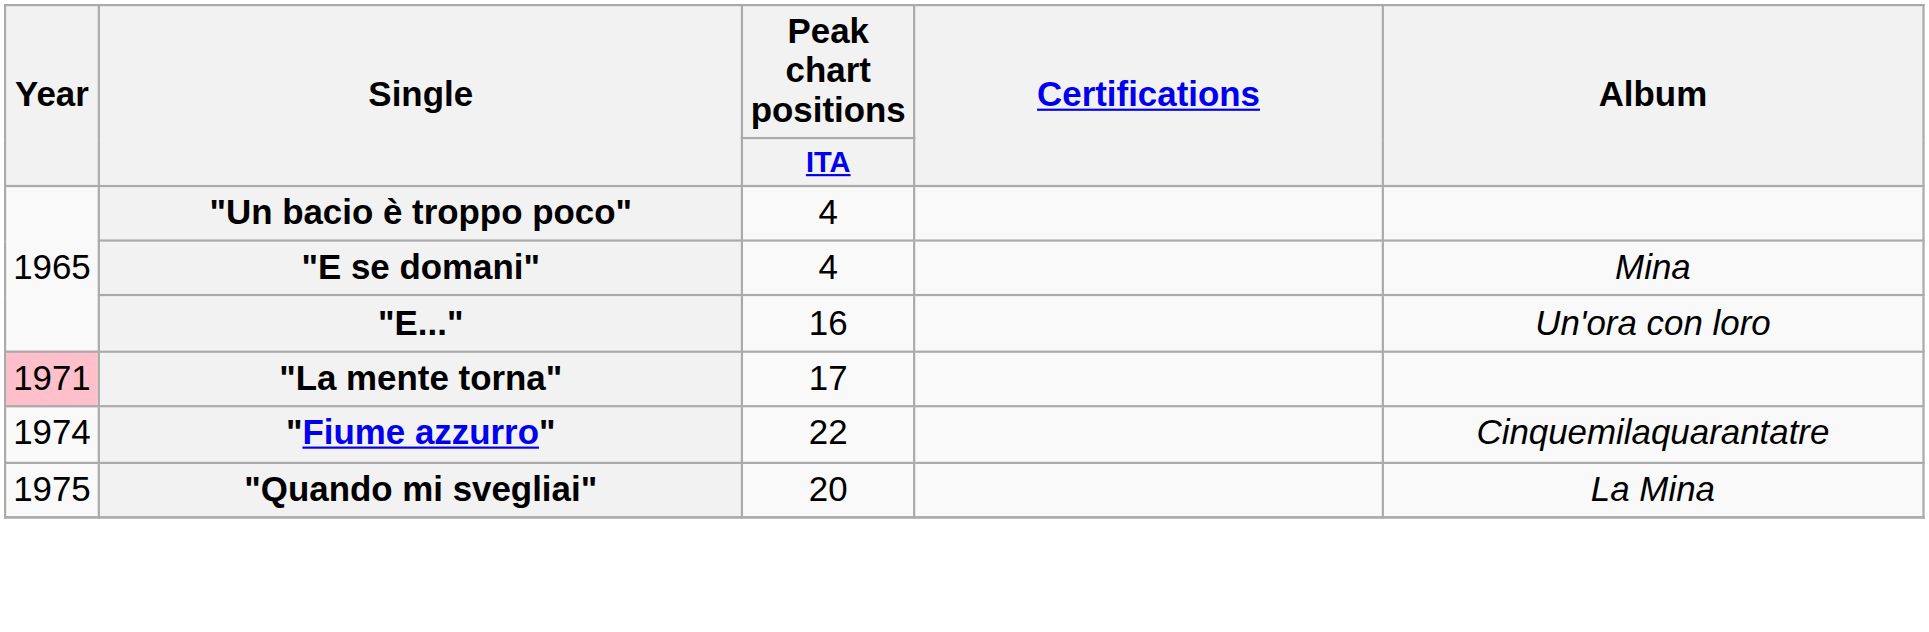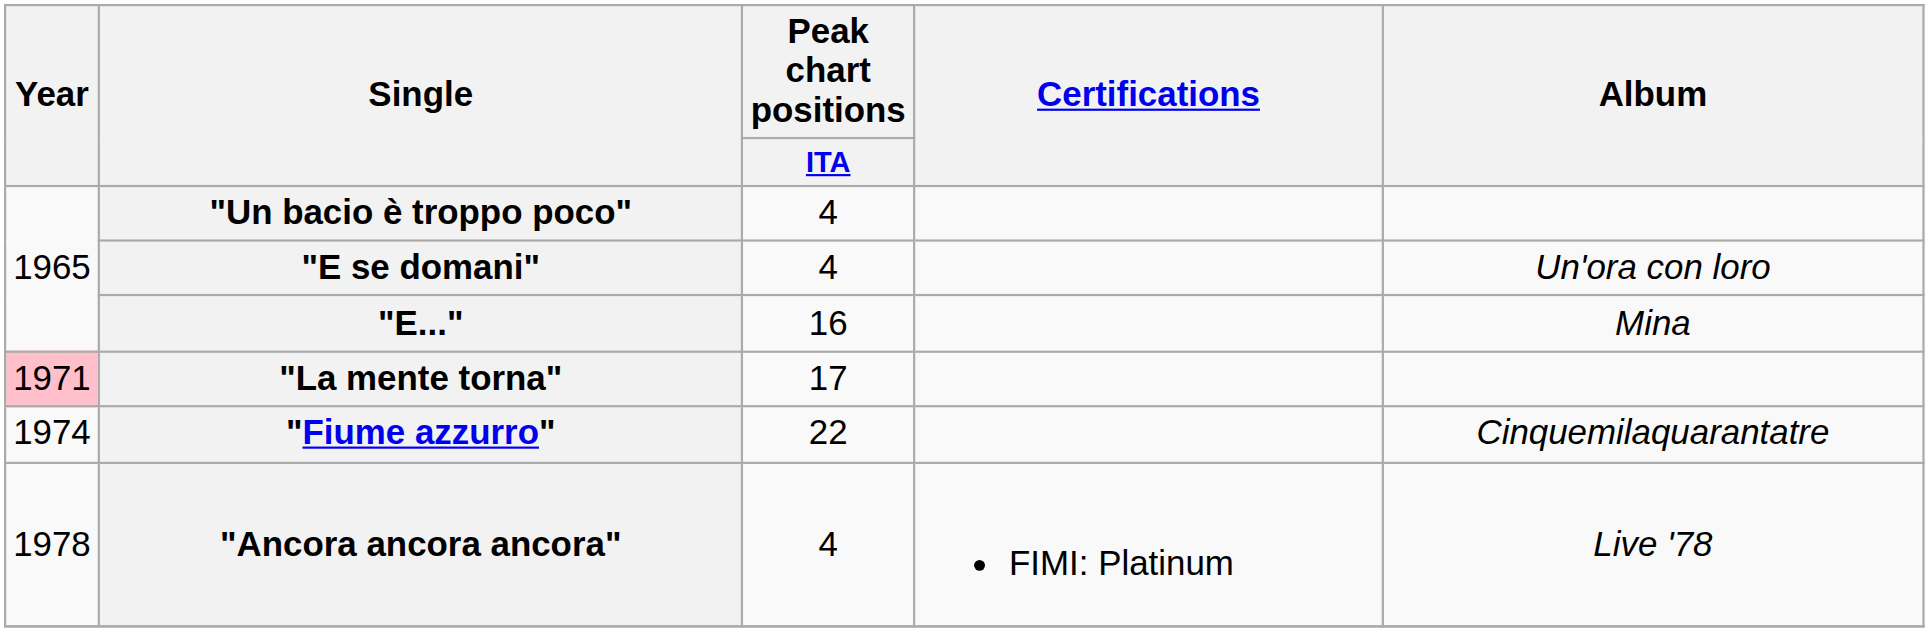"E se domani" | Album: Mina -> Un'ora con loro
"E..." | Album: Un'ora con loro -> Mina
- row: 1975 | "Quando mi svegliai" | 20 | La Mina
+ row: 1978 | "Ancora ancora ancora" | 4 | FIMI: Platinum | Live '78
